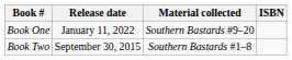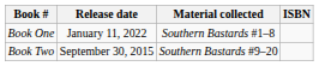Book One | Material collected: Southern Bastards #9–20 -> Southern Bastards #1–8
Book Two | Material collected: Southern Bastards #1–8 -> Southern Bastards #9–20
